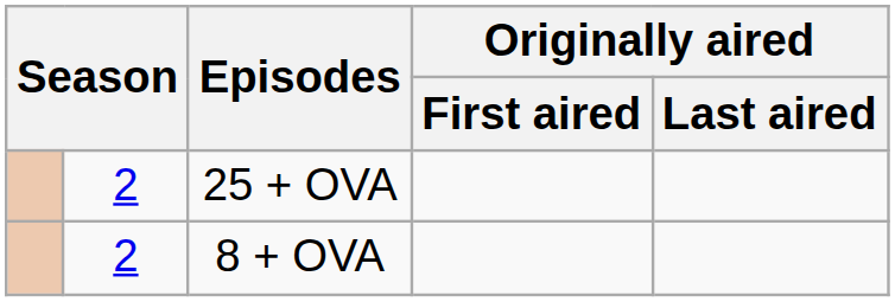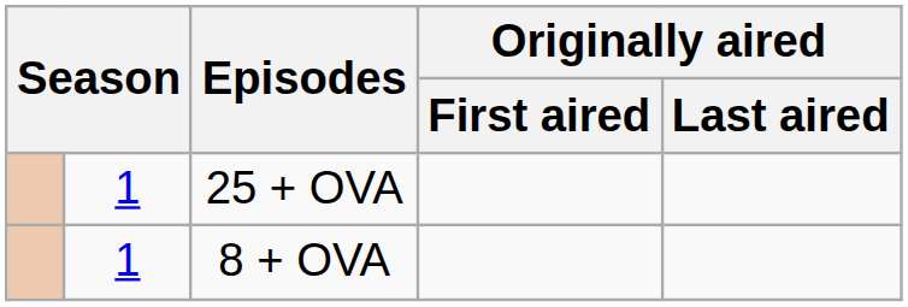25 + OVA | column 2: 2 -> 1
8 + OVA | column 2: 2 -> 1
